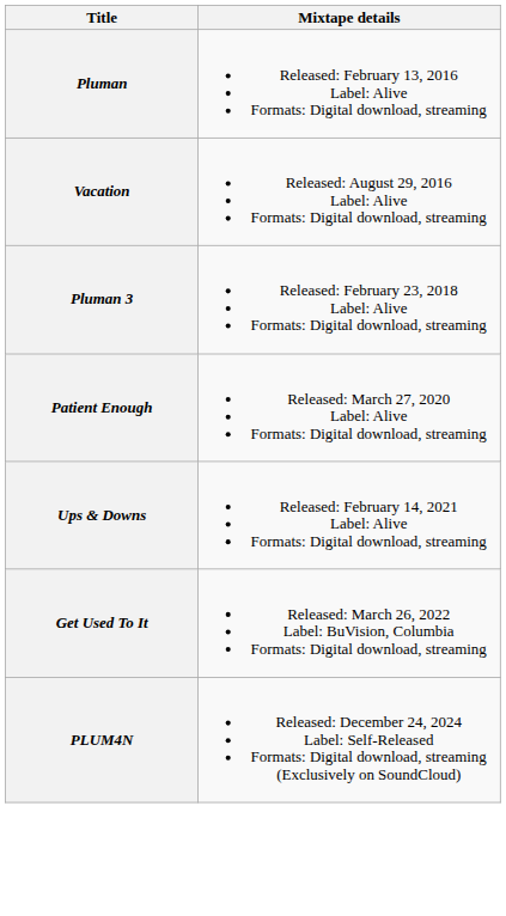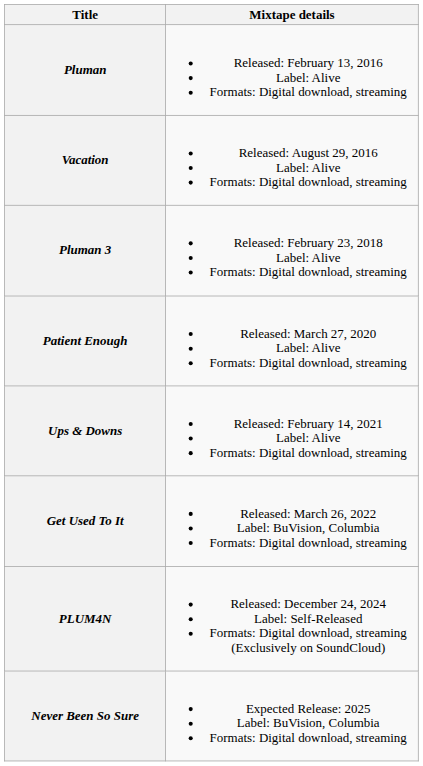+ row: Never Been So Sure | Expected Release: 2025 Label: BuVision, Columbia Formats: Digital download, streaming
